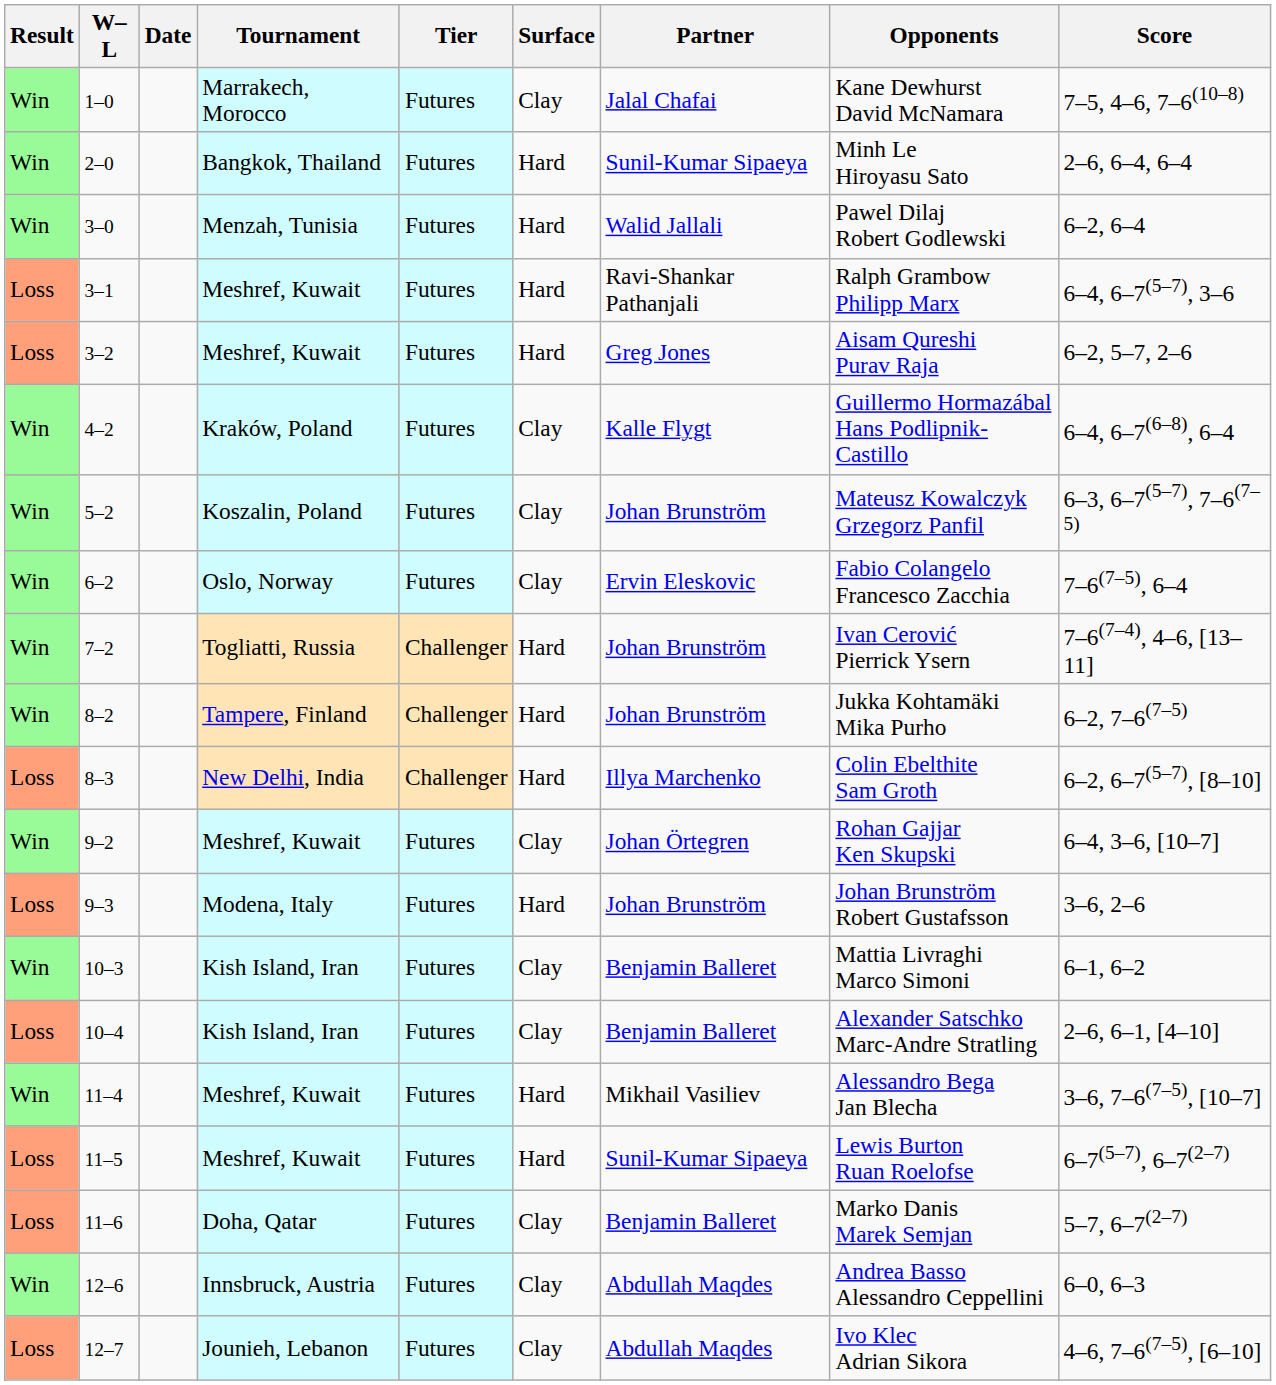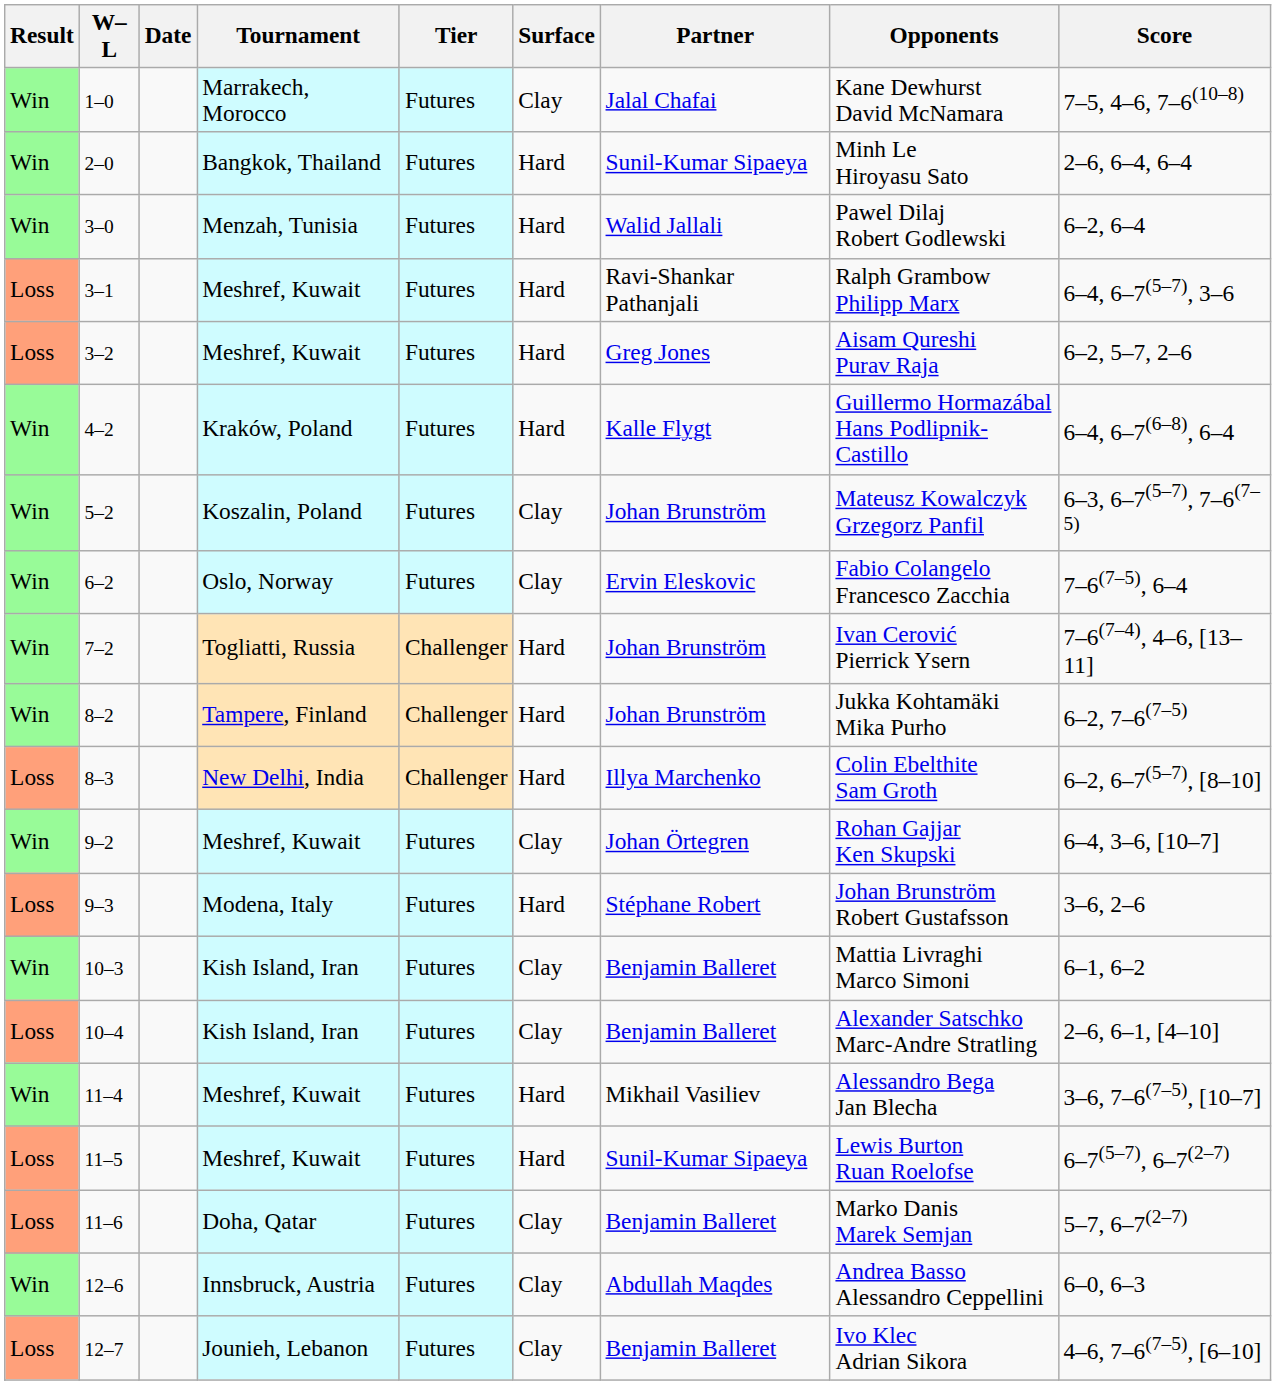4–2 | Surface: Clay -> Hard
9–3 | Partner: Johan Brunström -> Stéphane Robert
12–7 | Partner: Abdullah Maqdes -> Benjamin Balleret
